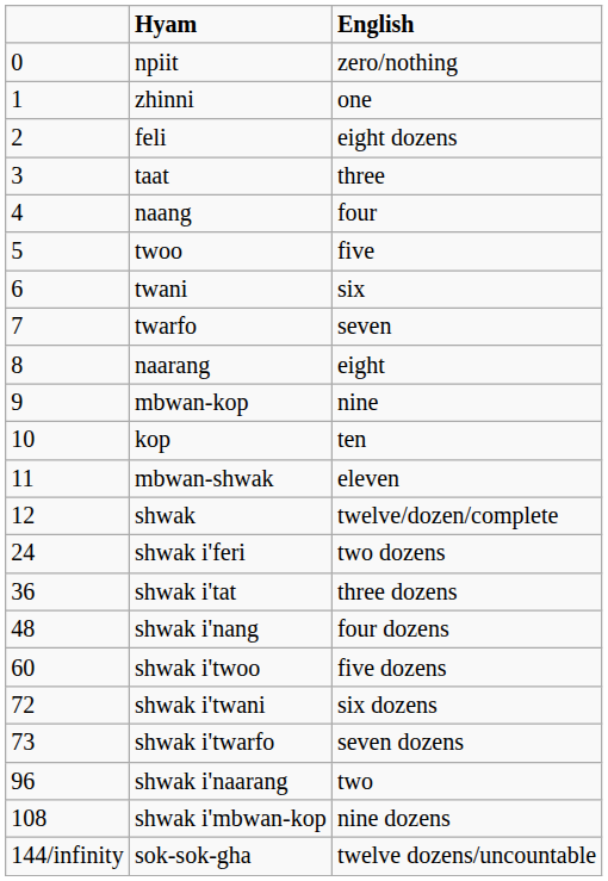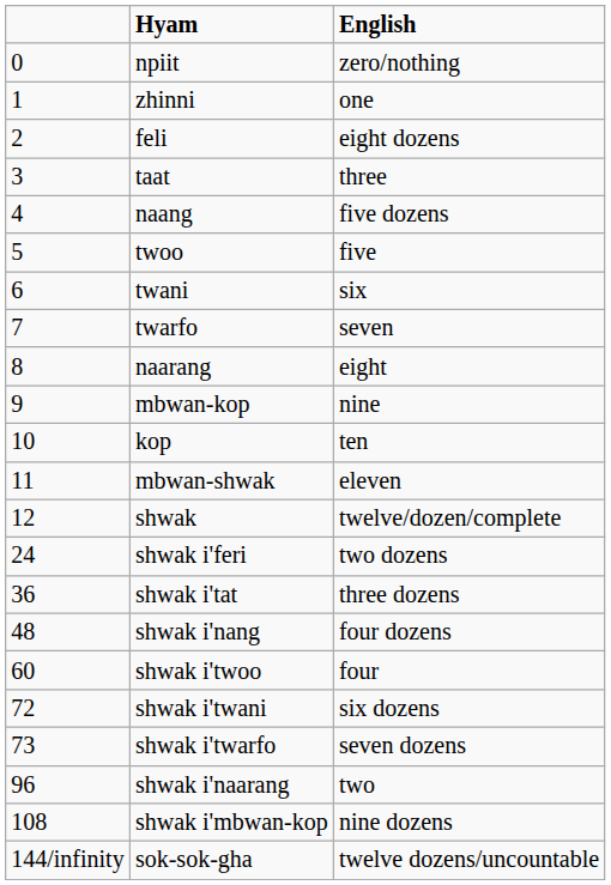naang | English: four -> five dozens
shwak i'twoo | English: five dozens -> four
